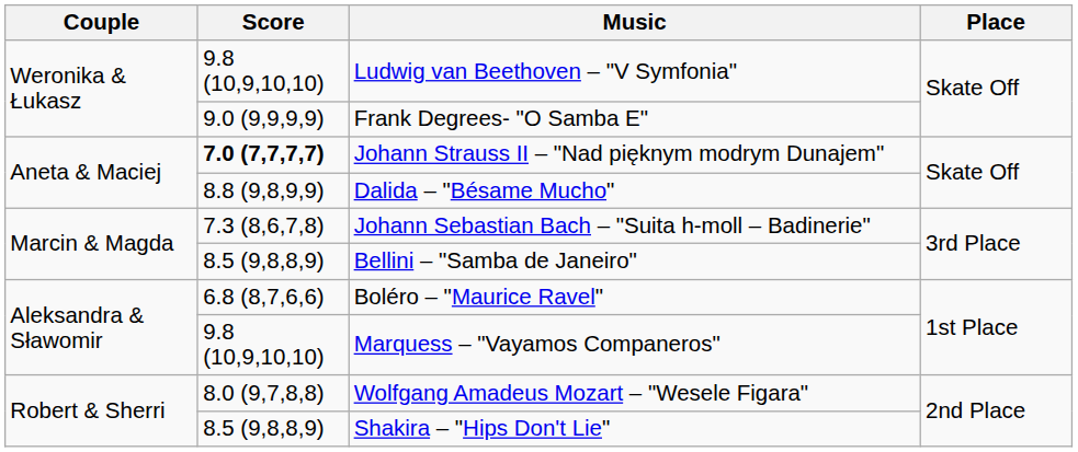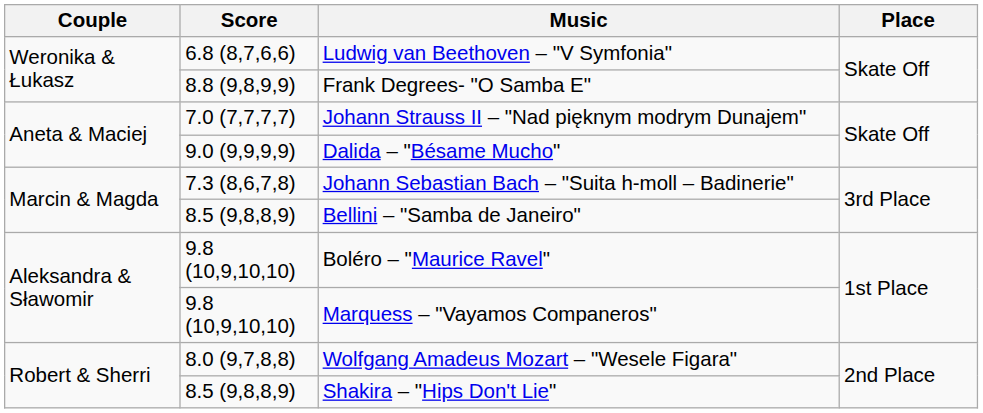Ludwig van Beethoven – "V Symfonia" | Score: 9.8 (10,9,10,10) -> 6.8 (8,7,6,6)
Frank Degrees- "O Samba E" | Score: 9.0 (9,9,9,9) -> 8.8 (9,8,9,9)
Johann Strauss II – "Nad pięknym modrym Dunajem" | Score: bold -> normal
Dalida – "Bésame Mucho" | Score: 8.8 (9,8,9,9) -> 9.0 (9,9,9,9)
Boléro – "Maurice Ravel" | Score: 6.8 (8,7,6,6) -> 9.8 (10,9,10,10)
